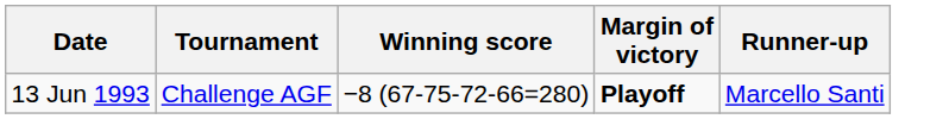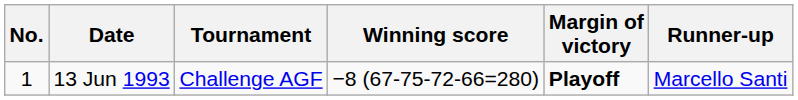+ column: No. | 1
